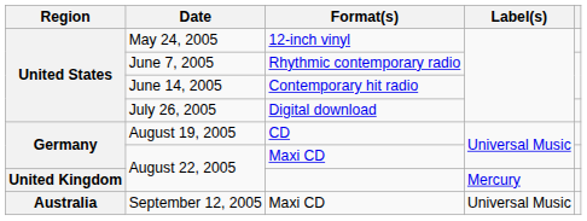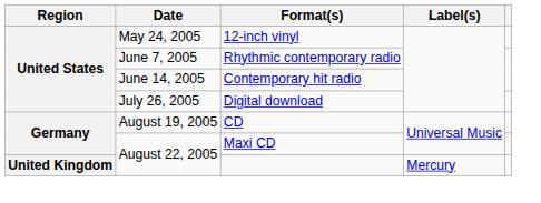- row: Australia | September 12, 2005 | Maxi CD | Universal Music
